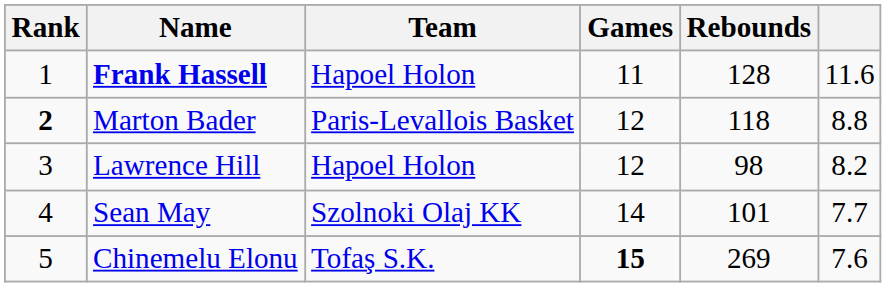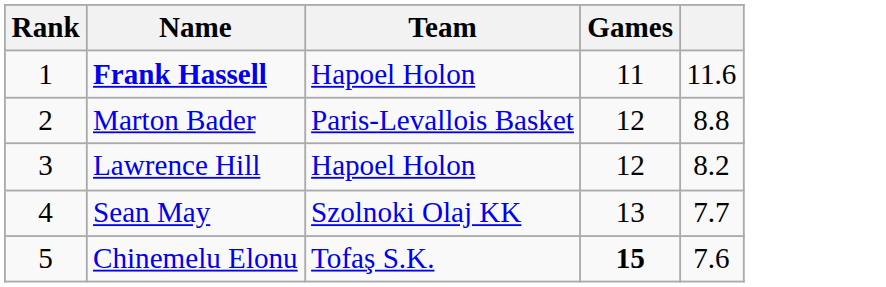- column: Rebounds | 128 | 118 | 98 | 101 | 269
Marton Bader | Rank: bold -> normal
Sean May | Games: 14 -> 13
